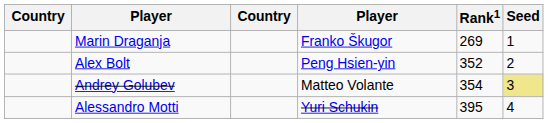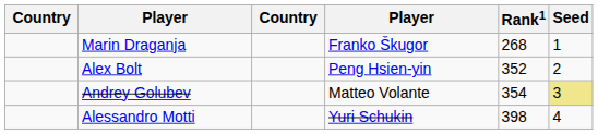Marin Draganja | Rank1: 269 -> 268
Alessandro Motti | Rank1: 395 -> 398
